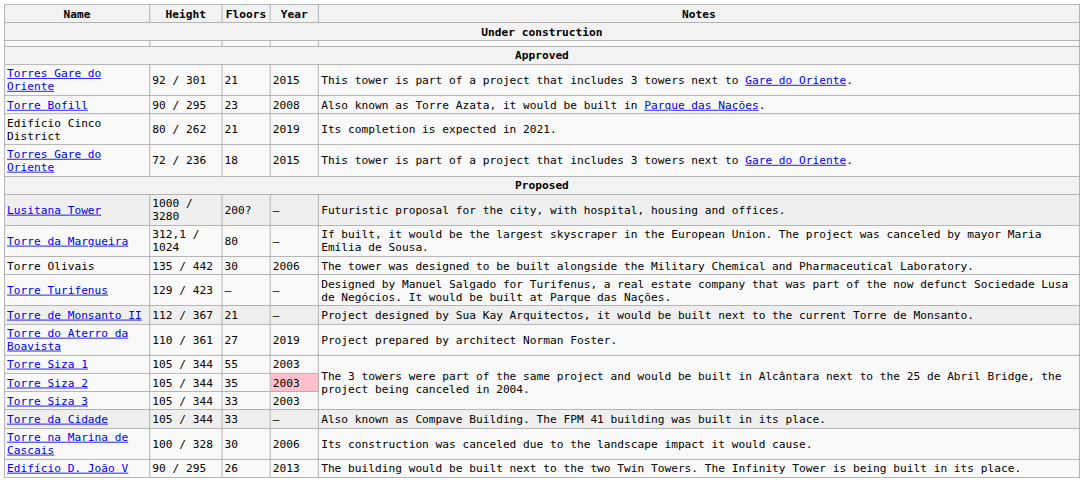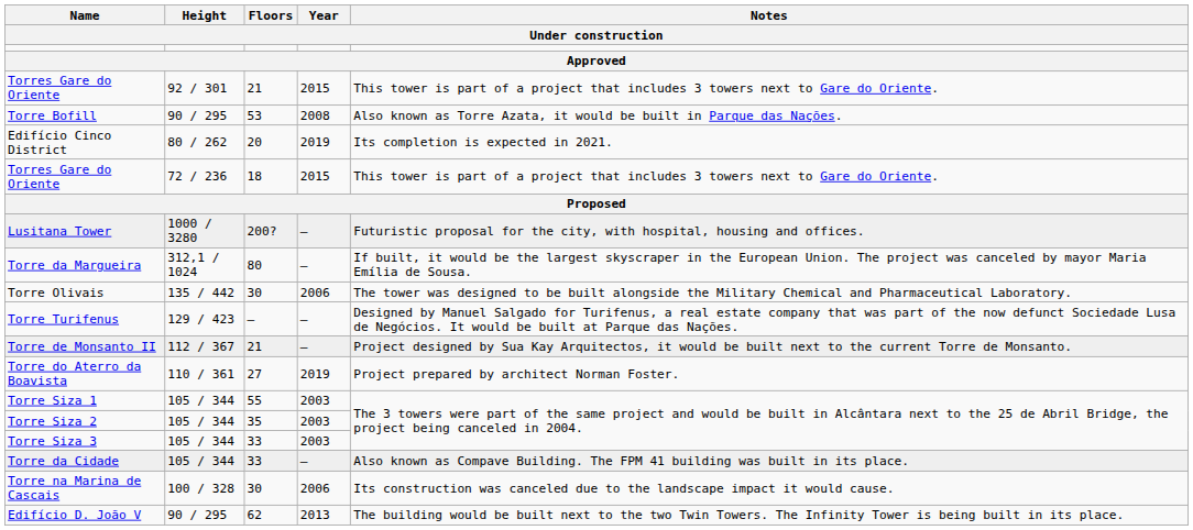Torre Bofill | Floors: 23 -> 53
Edifício Cinco District | Floors: 21 -> 20
Torre Siza 2 | Year: pink background -> no background
Edifício D. João V | Floors: 26 -> 62
